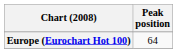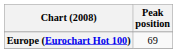Europe (Eurochart Hot 100) | Peak position: 64 -> 69
